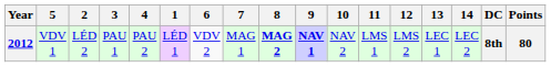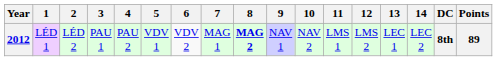columns swapped: 1 <-> 5
2012 | 9: bold -> normal
2012 | Points: 80 -> 89
